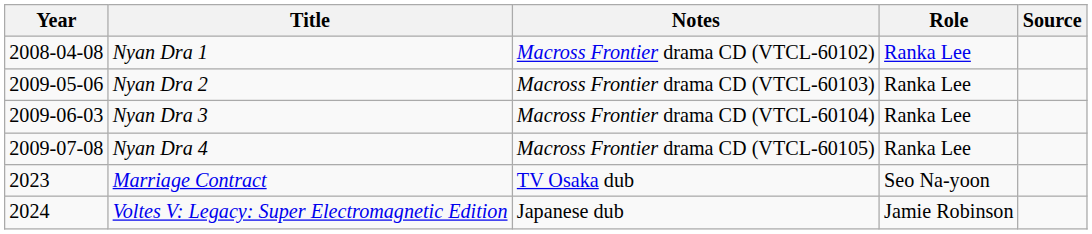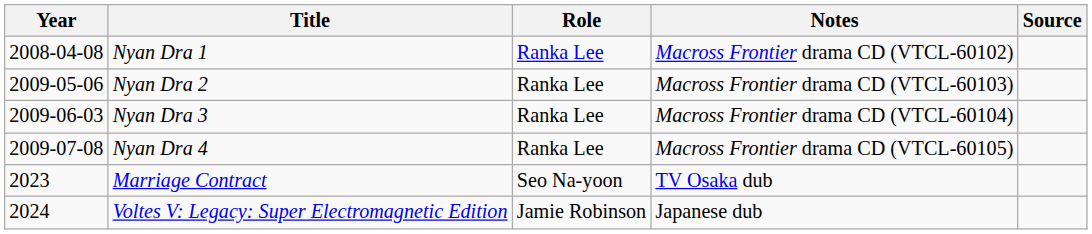columns swapped: Role <-> Notes
